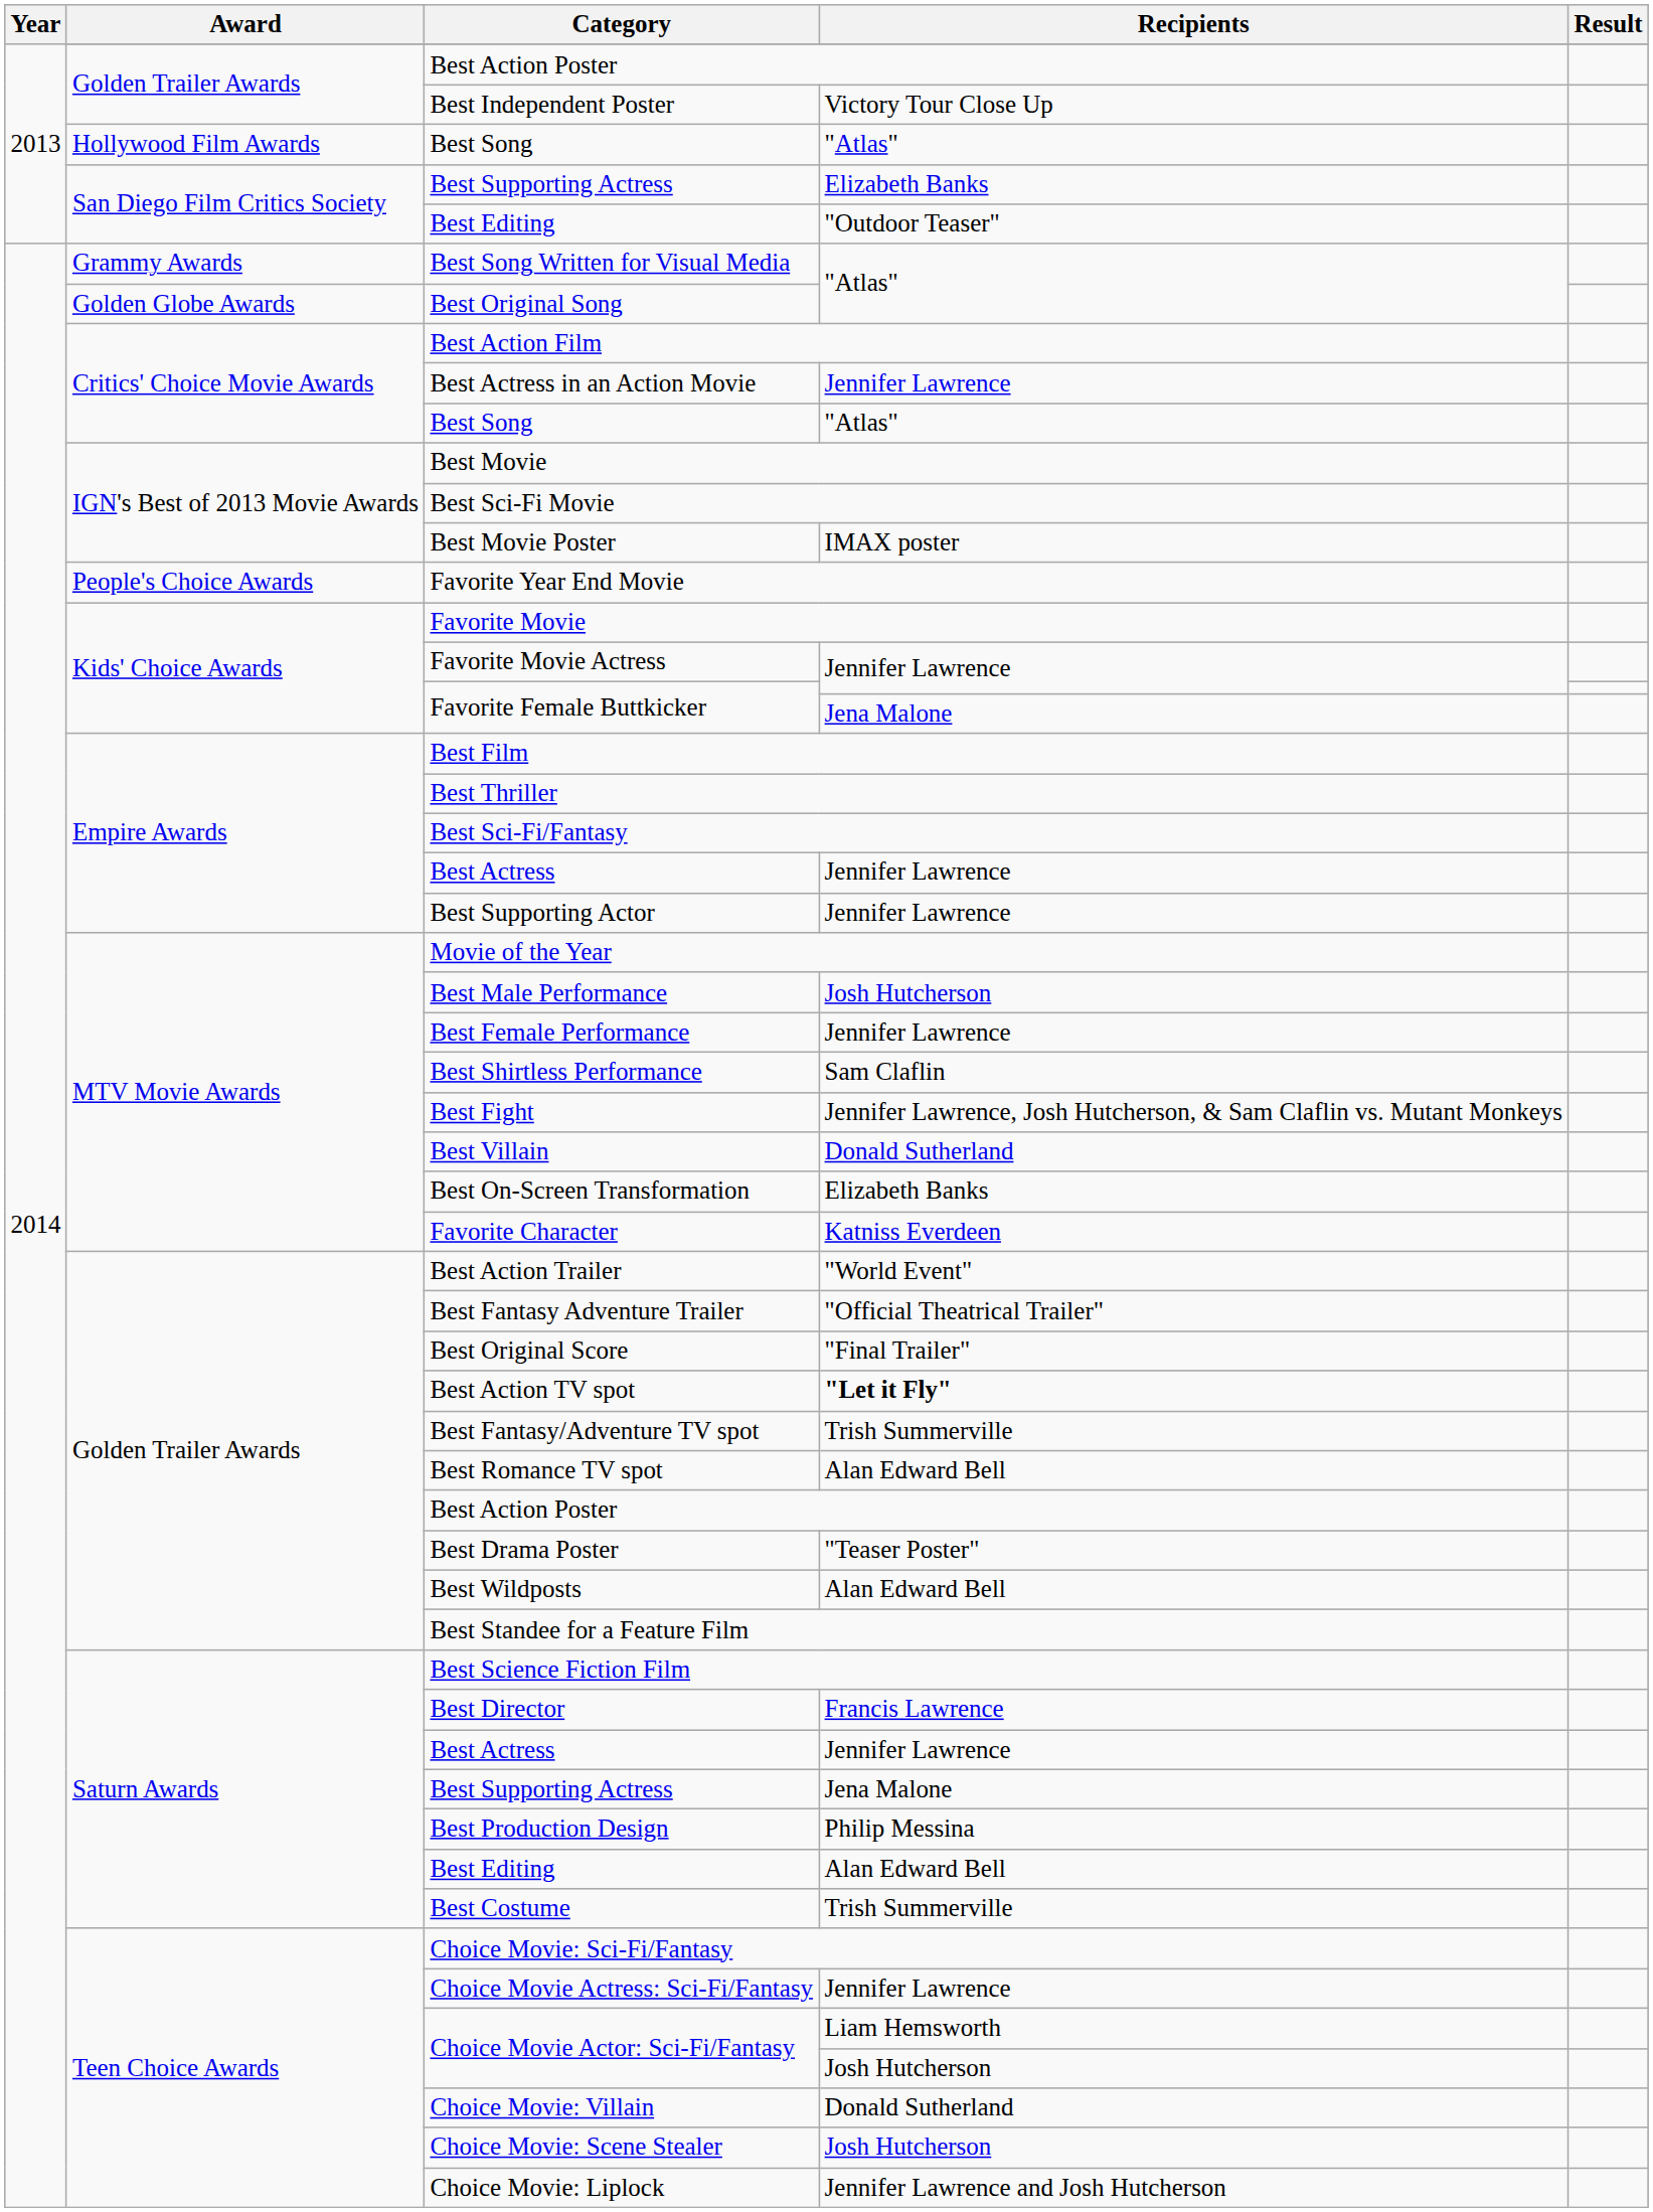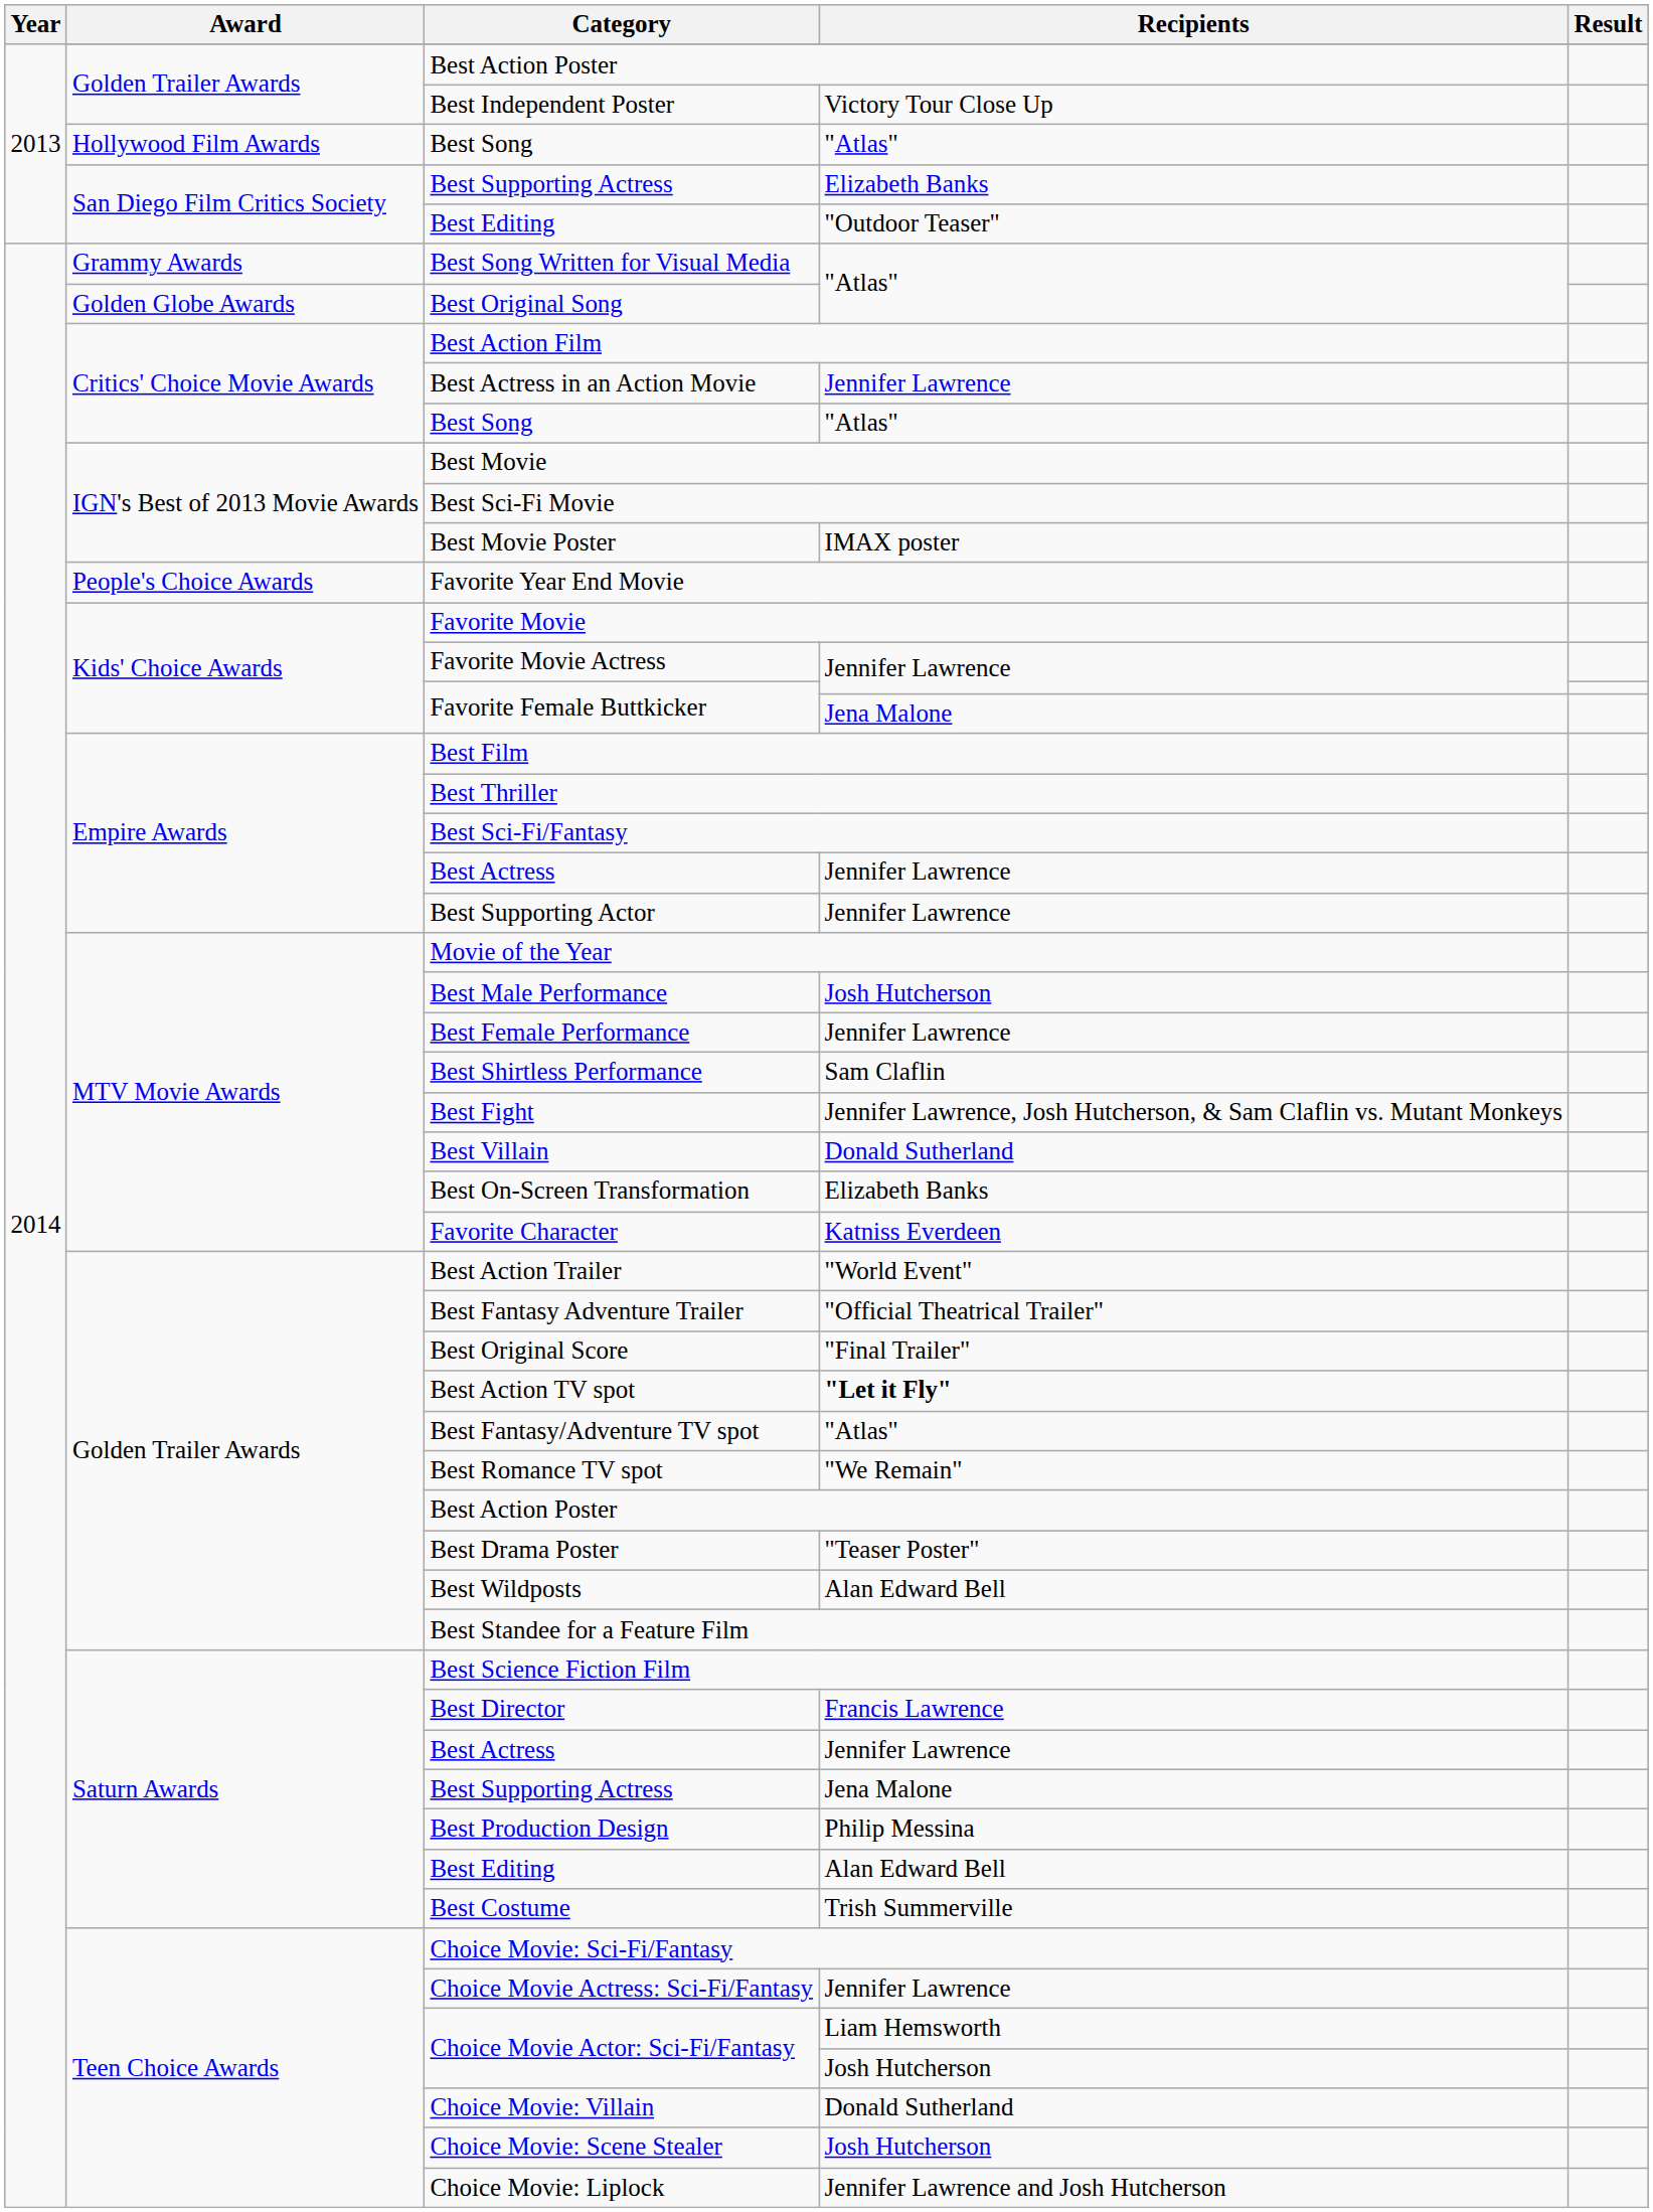Best Fantasy/Adventure TV spot | Recipients: Trish Summerville -> "Atlas"
Best Romance TV spot | Recipients: Alan Edward Bell -> "We Remain"
